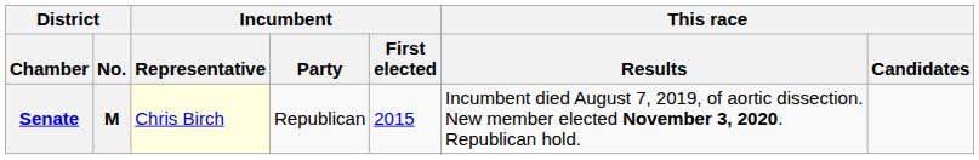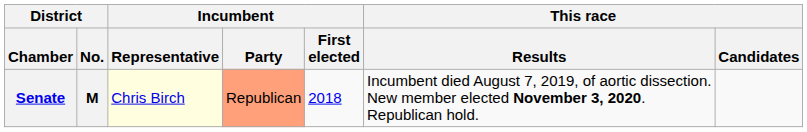Senate | Incumbent / Party: no background -> lightsalmon background
Senate | Incumbent / First elected: 2015 -> 2018
